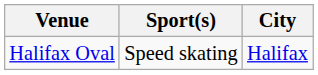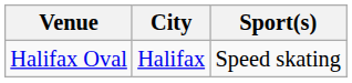columns swapped: Sport(s) <-> City
